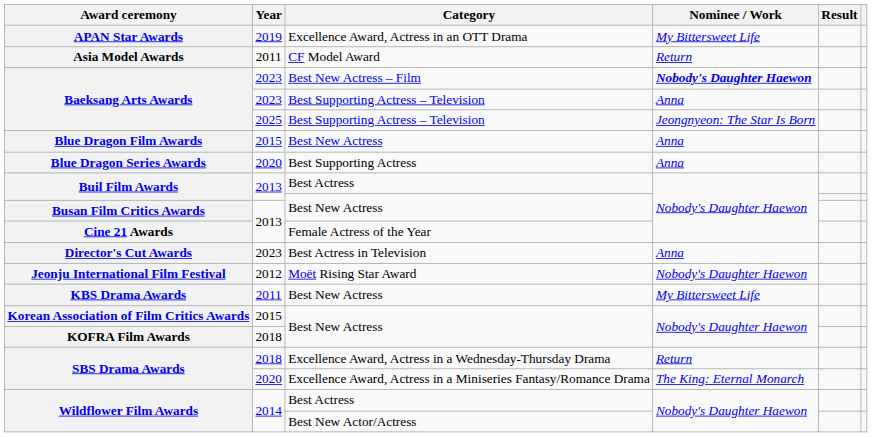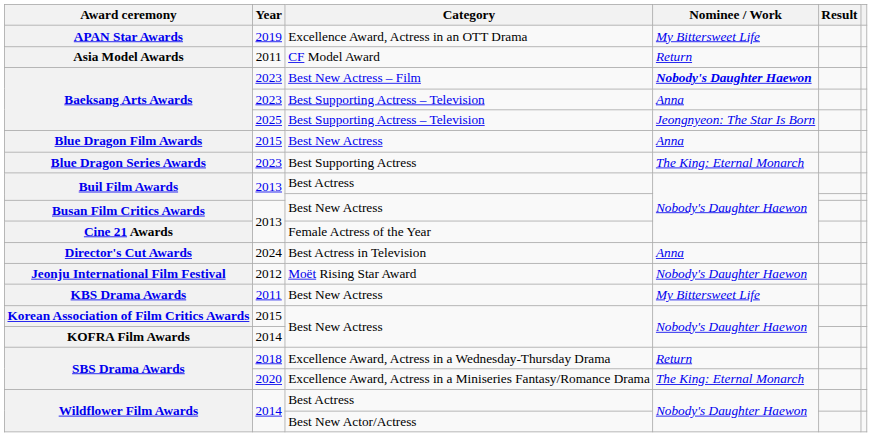Blue Dragon Series Awards | Year: 2020 -> 2023
Blue Dragon Series Awards | Nominee / Work: Anna -> The King: Eternal Monarch
Director's Cut Awards | Year: 2023 -> 2024
KOFRA Film Awards | Year: 2018 -> 2014
